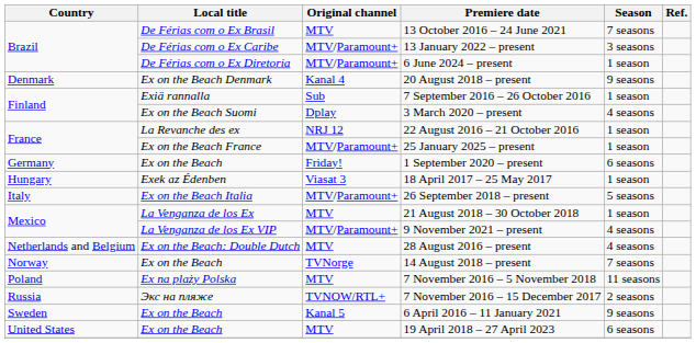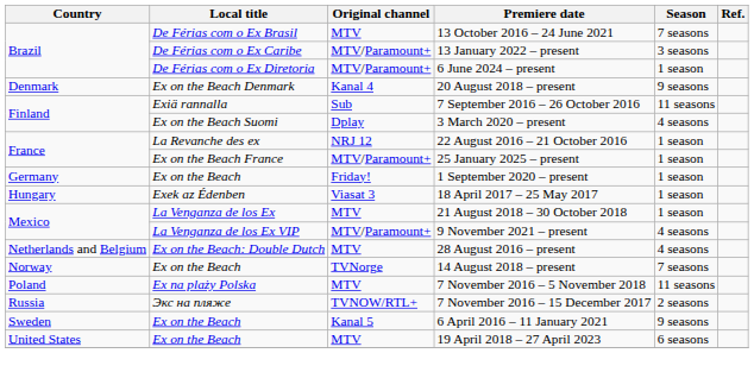7 September 2016 – 26 October 2016 | Season: 1 season -> 11 seasons
1 September 2020 – present | Season: 6 seasons -> 1 season
- row: Italy | Ex on the Beach Italia | MTV/Paramount+ | 26 September 2018 – present | 5 seasons
